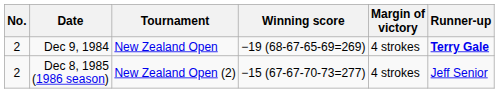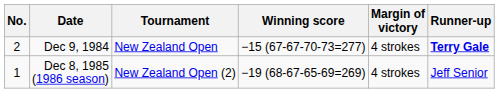Dec 9, 1984 | Winning score: −19 (68-67-65-69=269) -> −15 (67-67-70-73=277)
Dec 8, 1985 (1986 season) | No.: 2 -> 1
Dec 8, 1985 (1986 season) | Winning score: −15 (67-67-70-73=277) -> −19 (68-67-65-69=269)
